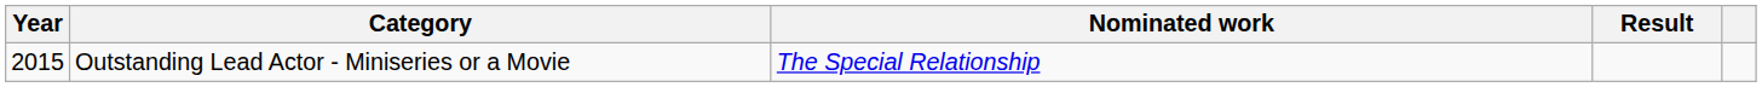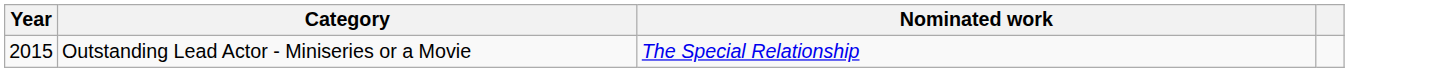- column: Result
